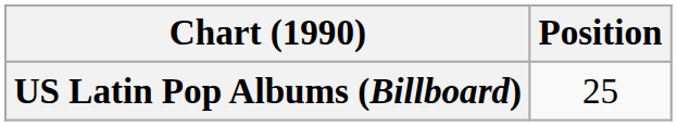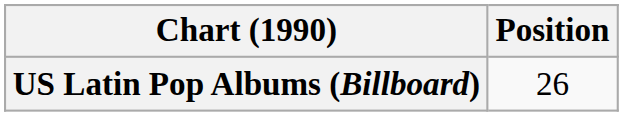US Latin Pop Albums (Billboard) | Position: 25 -> 26
